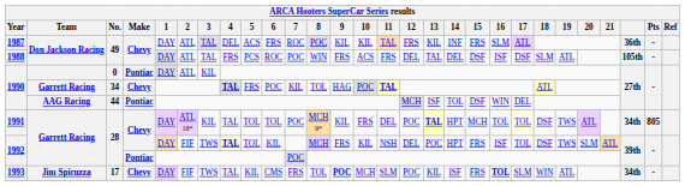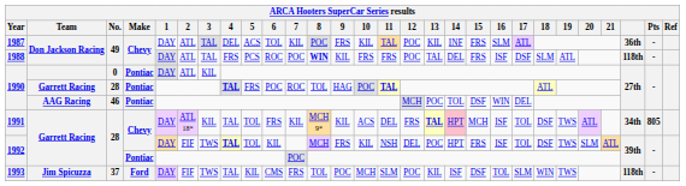1987 | 6: FRS -> TOL
1987 | 7: ROC -> KIL
1987 | 9: KIL -> FRS
1987 | 12: FRS -> POC
1988 | 8: normal -> bold
1988 | 9: FRS -> KIL
1988 | 10: ACS -> FRS
1988 | 12: DEL -> POC
1988 | 15: DSF -> FRS
1988 | column 26: 105th -> 118th
1990 / Garrett Racing | No.: 34 -> 28
1990 / Garrett Racing | Make: Chevy -> Pontiac
1990 / Garrett Racing | 7: KIL -> ROC
1990 / AAG Racing | No.: 44 -> 46
1990 / AAG Racing | 13: ISF -> POC
1991 | 6: TOL -> FRS
1991 | 7: POC -> KIL
1991 | 10: FRS -> ACS
1991 | 12: POC -> FRS
1991 | 14: no background -> pink background
1991 | 16: TOL -> ISF
1991 | 17: lightyellow background -> no background
1993 | No.: 17 -> 37
1993 | Make: Chevy -> Ford
1993 | 9: bold -> normal
1993 | 15: FRS -> DSF
1993 | 16: bold -> normal
1993 | 19: ATL -> TWS
1993 | column 26: 34th -> 118th
